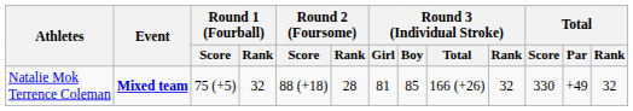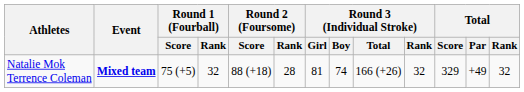Natalie Mok Terrence Coleman | Round 3 (Individual Stroke) / Boy: 85 -> 74
Natalie Mok Terrence Coleman | Total / Score: 330 -> 329
